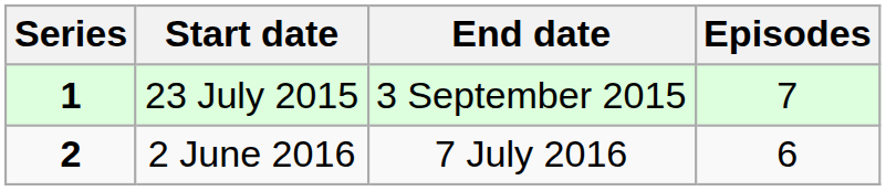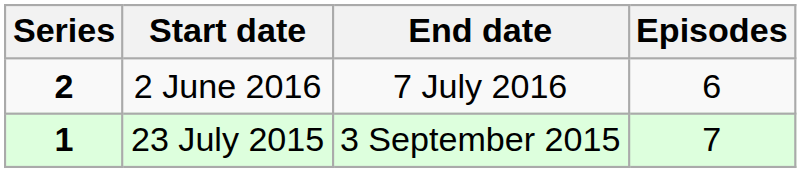rows swapped: 23 July 2015 <-> 2 June 2016
